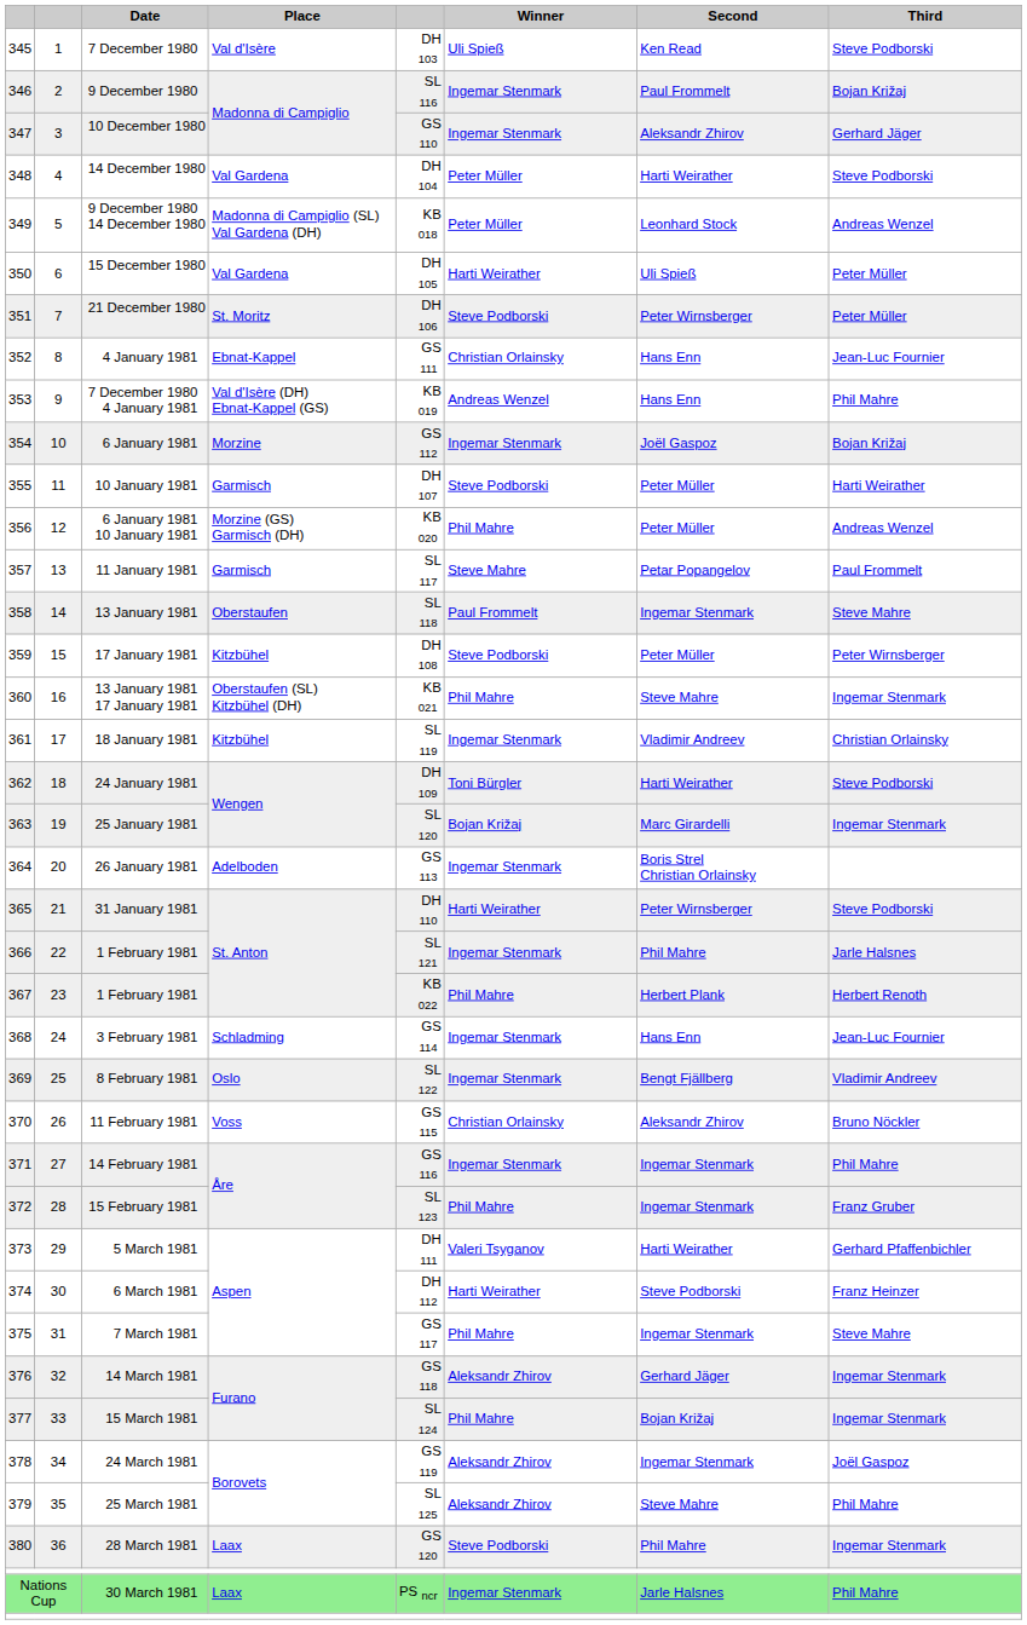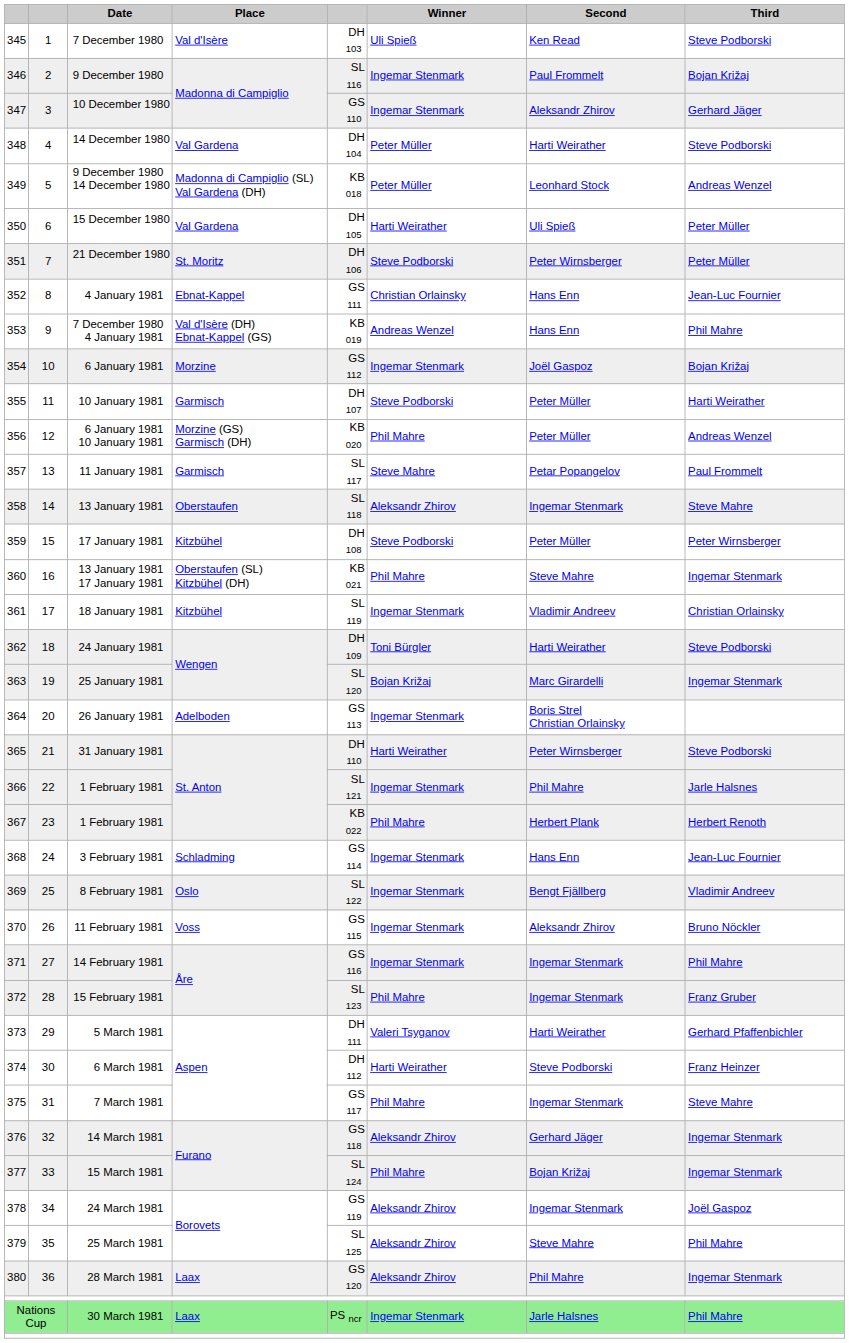13 January 1981 | Winner: Paul Frommelt -> Aleksandr Zhirov
11 February 1981 | Winner: Christian Orlainsky -> Ingemar Stenmark
28 March 1981 | Winner: Steve Podborski -> Aleksandr Zhirov
